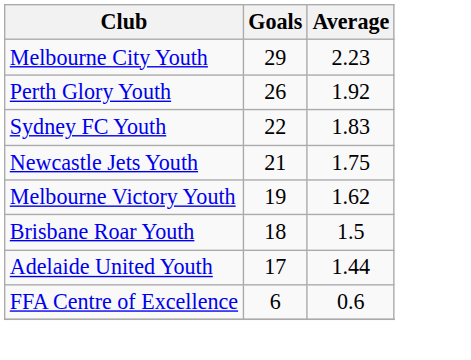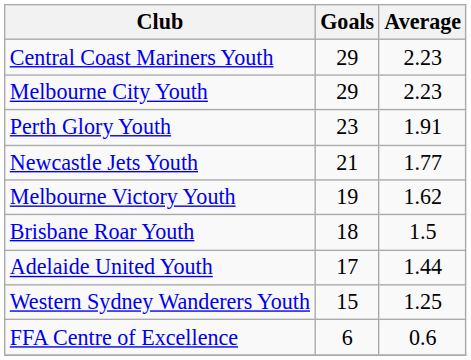+ row: Central Coast Mariners Youth | 29 | 2.23
Perth Glory Youth | Goals: 26 -> 23
Perth Glory Youth | Average: 1.92 -> 1.91
- row: Sydney FC Youth | 22 | 1.83
Newcastle Jets Youth | Average: 1.75 -> 1.77
+ row: Western Sydney Wanderers Youth | 15 | 1.25
